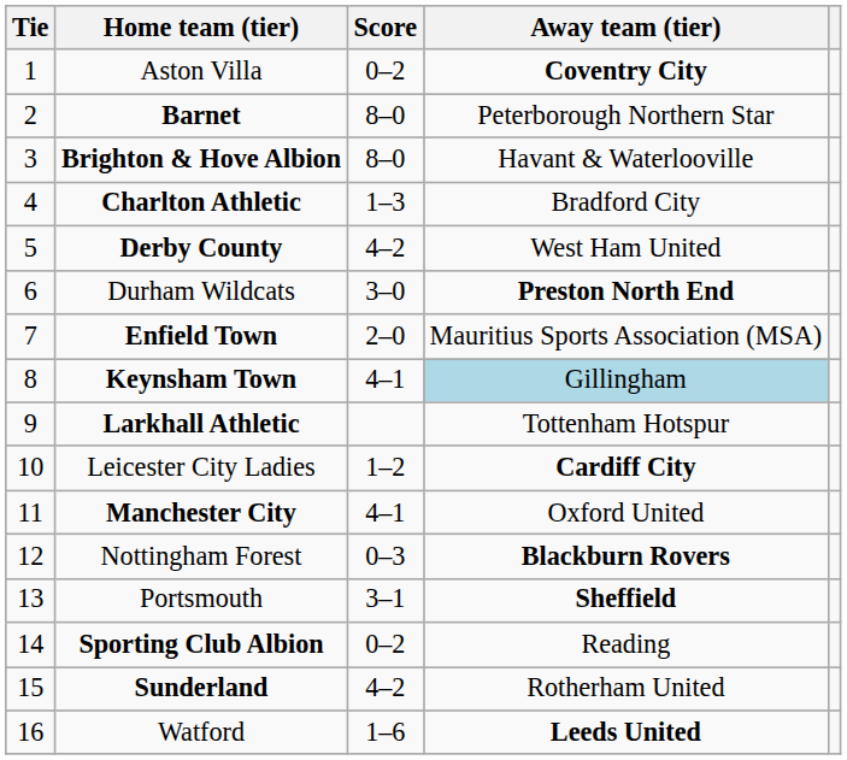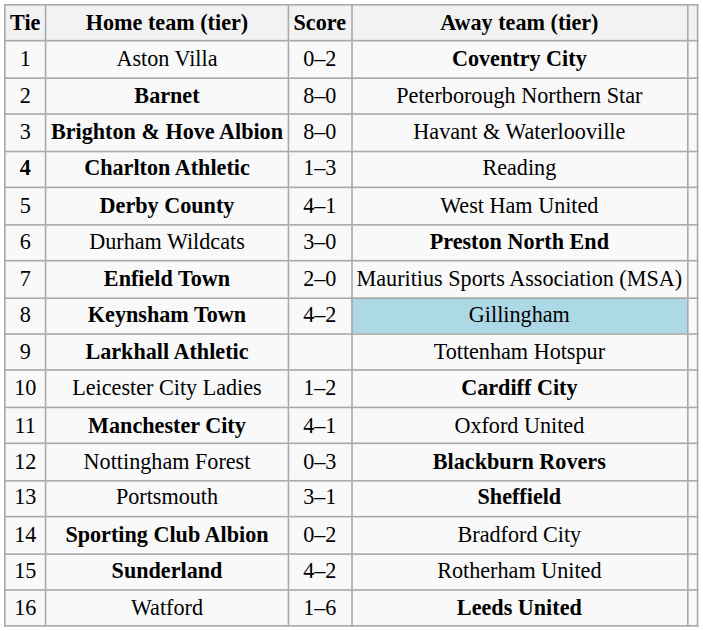Charlton Athletic | Tie: normal -> bold
Charlton Athletic | Away team (tier): Bradford City -> Reading
Derby County | Score: 4–2 -> 4–1
Keynsham Town | Score: 4–1 -> 4–2
Sporting Club Albion | Away team (tier): Reading -> Bradford City
